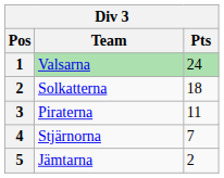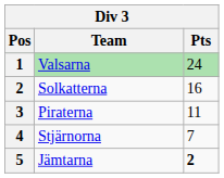Solkatterna | Pts: 18 -> 16
Jämtarna | Pts: normal -> bold
